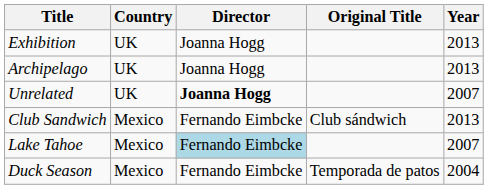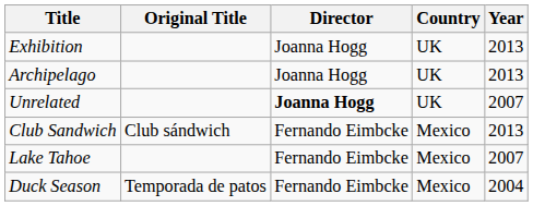columns swapped: Original Title <-> Country
Lake Tahoe | Director: lightblue background -> no background
